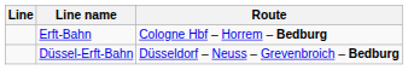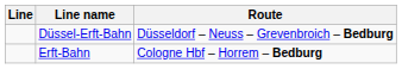rows swapped: Erft-Bahn <-> Düssel-Erft-Bahn
